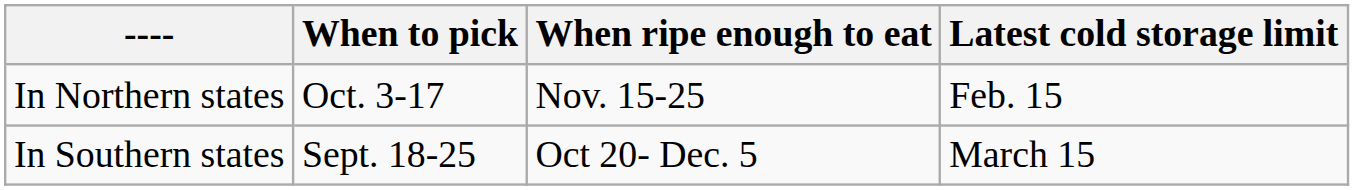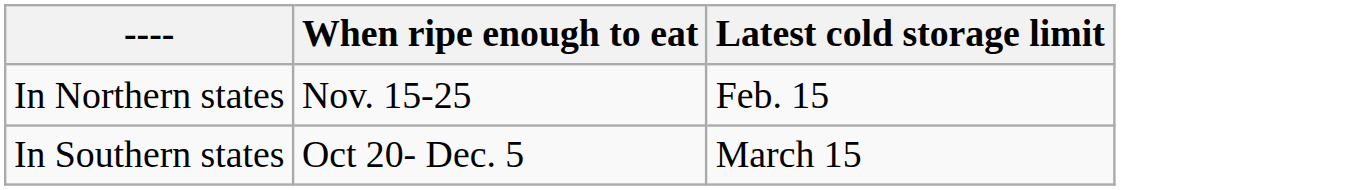- column: When to pick | Oct. 3-17 | Sept. 18-25
